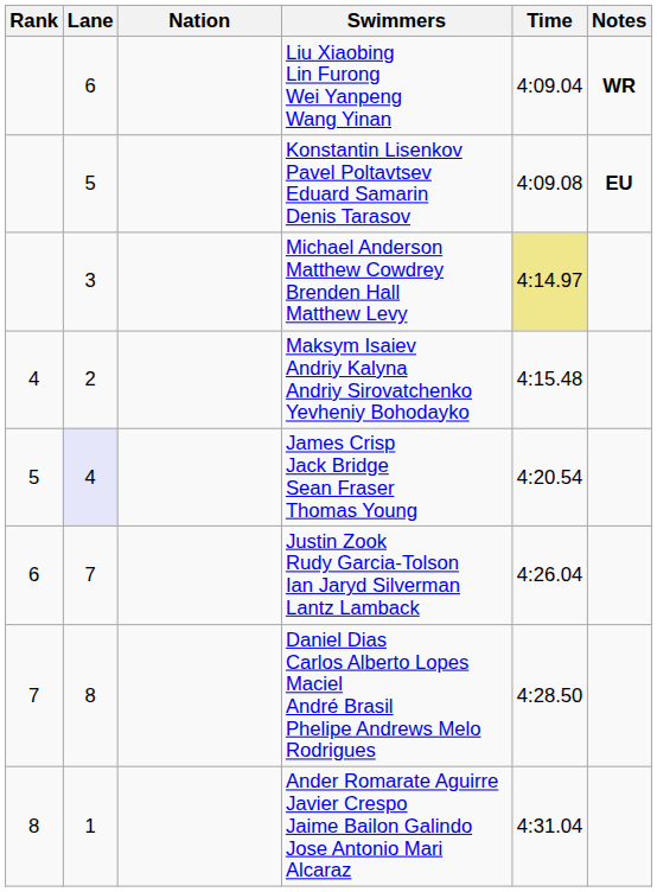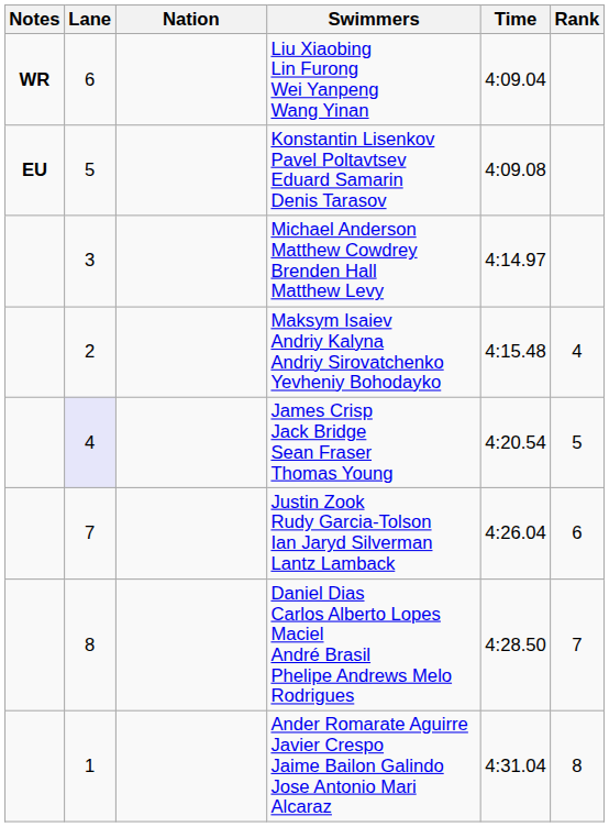columns swapped: Rank <-> Notes
Michael Anderson Matthew Cowdrey Brenden Hall Matthew Levy | Time: khaki background -> no background
